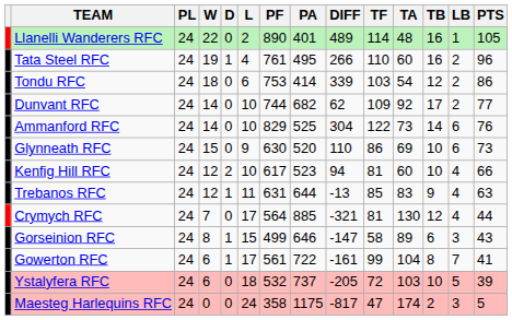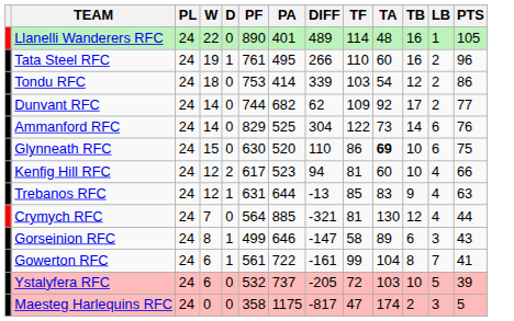- column: L | 2 | 4 | 6 | 10 | 10 | 9 | 10 | 11 | 17 | 15 | 17 | 18 | 24
Glynneath RFC | TA: normal -> bold
Glynneath RFC | PTS: 73 -> 75
